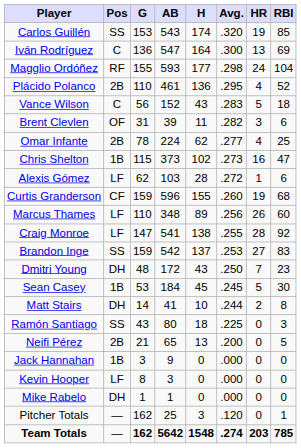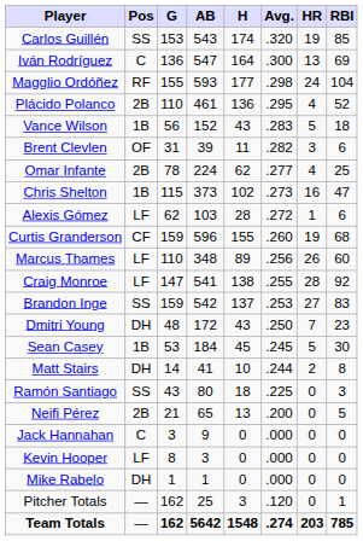Vance Wilson | Pos: C -> 1B
Jack Hannahan | Pos: 1B -> C
